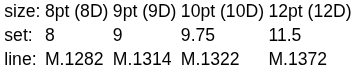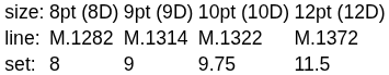rows swapped: set: <-> line:
